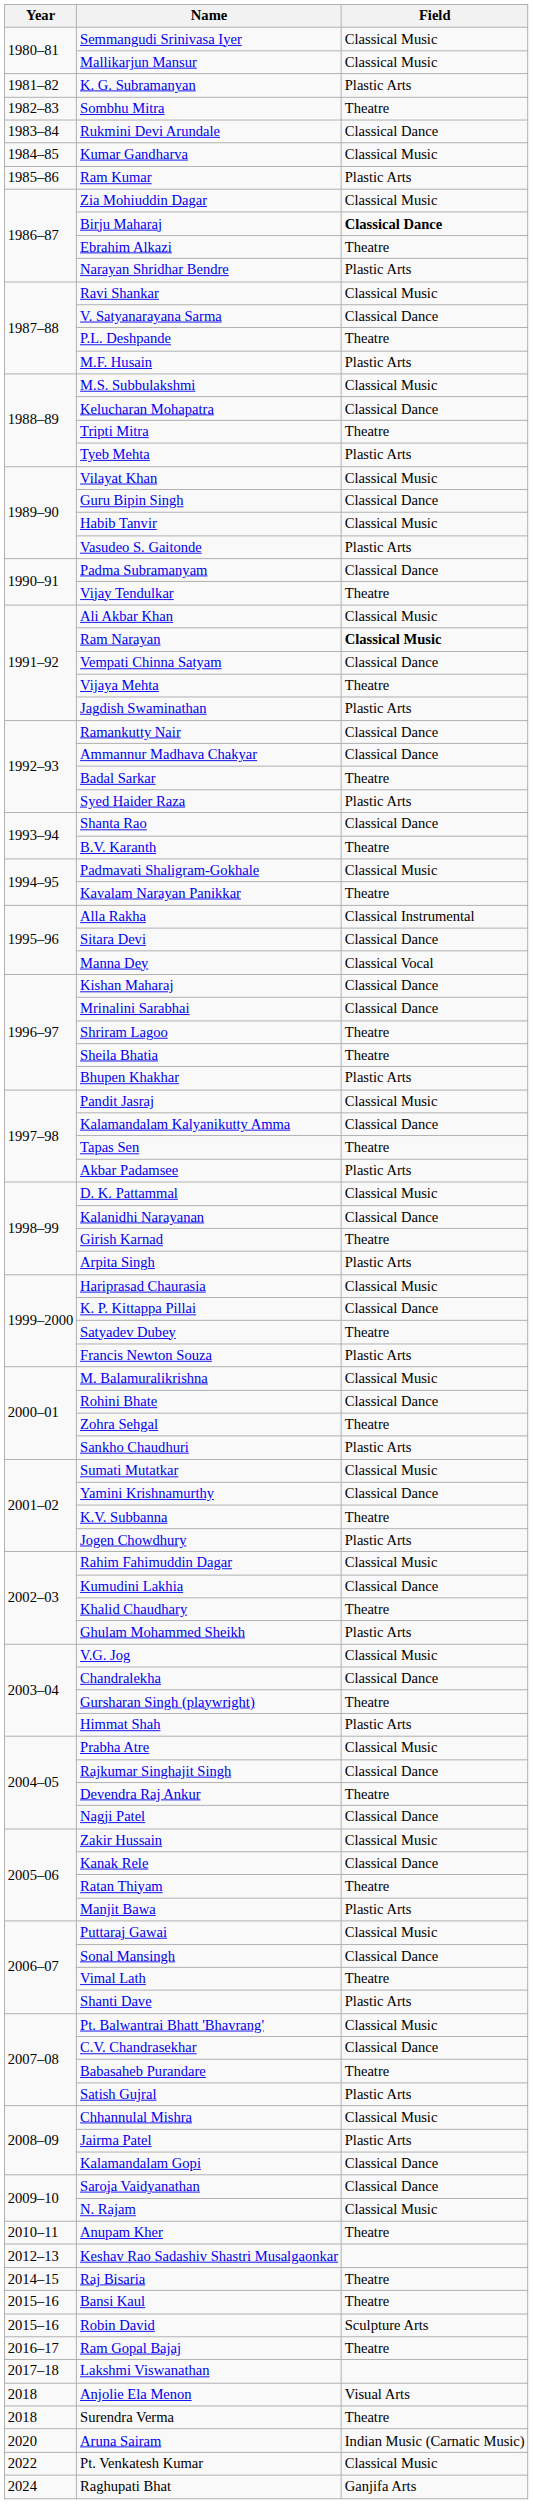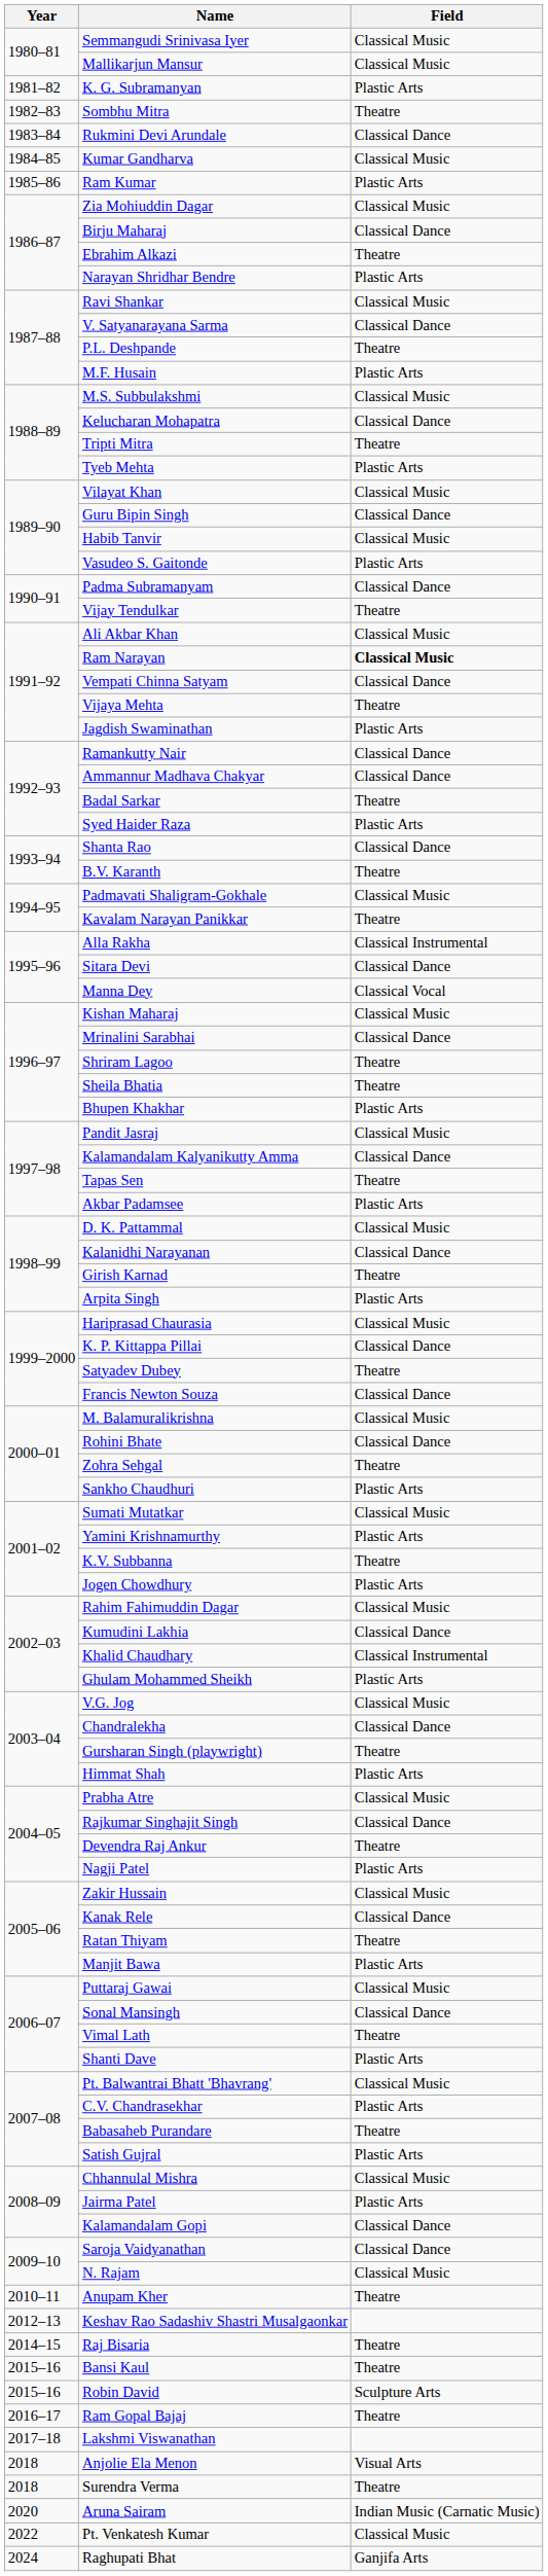Birju Maharaj | Field: bold -> normal
Kishan Maharaj | Field: Classical Dance -> Classical Music
Francis Newton Souza | Field: Plastic Arts -> Classical Dance
Yamini Krishnamurthy | Field: Classical Dance -> Plastic Arts
Khalid Chaudhary | Field: Theatre -> Classical Instrumental
Nagji Patel | Field: Classical Dance -> Plastic Arts
C.V. Chandrasekhar | Field: Classical Dance -> Plastic Arts
